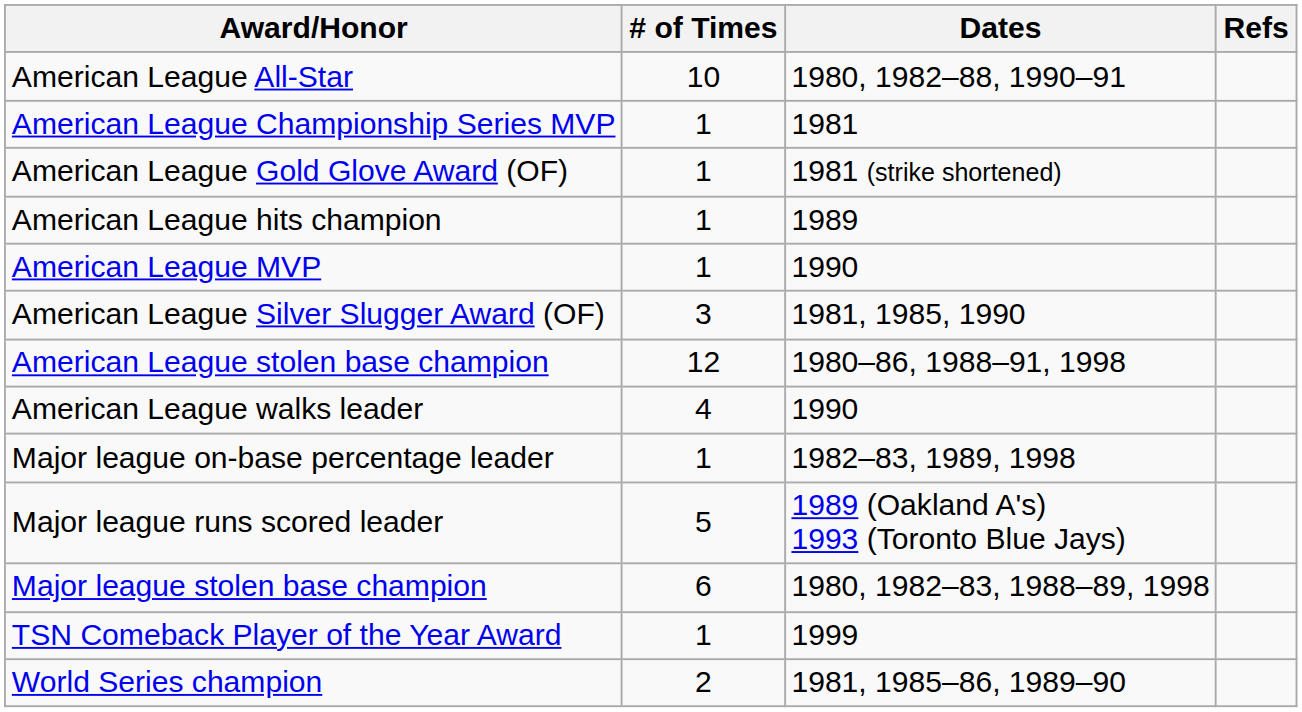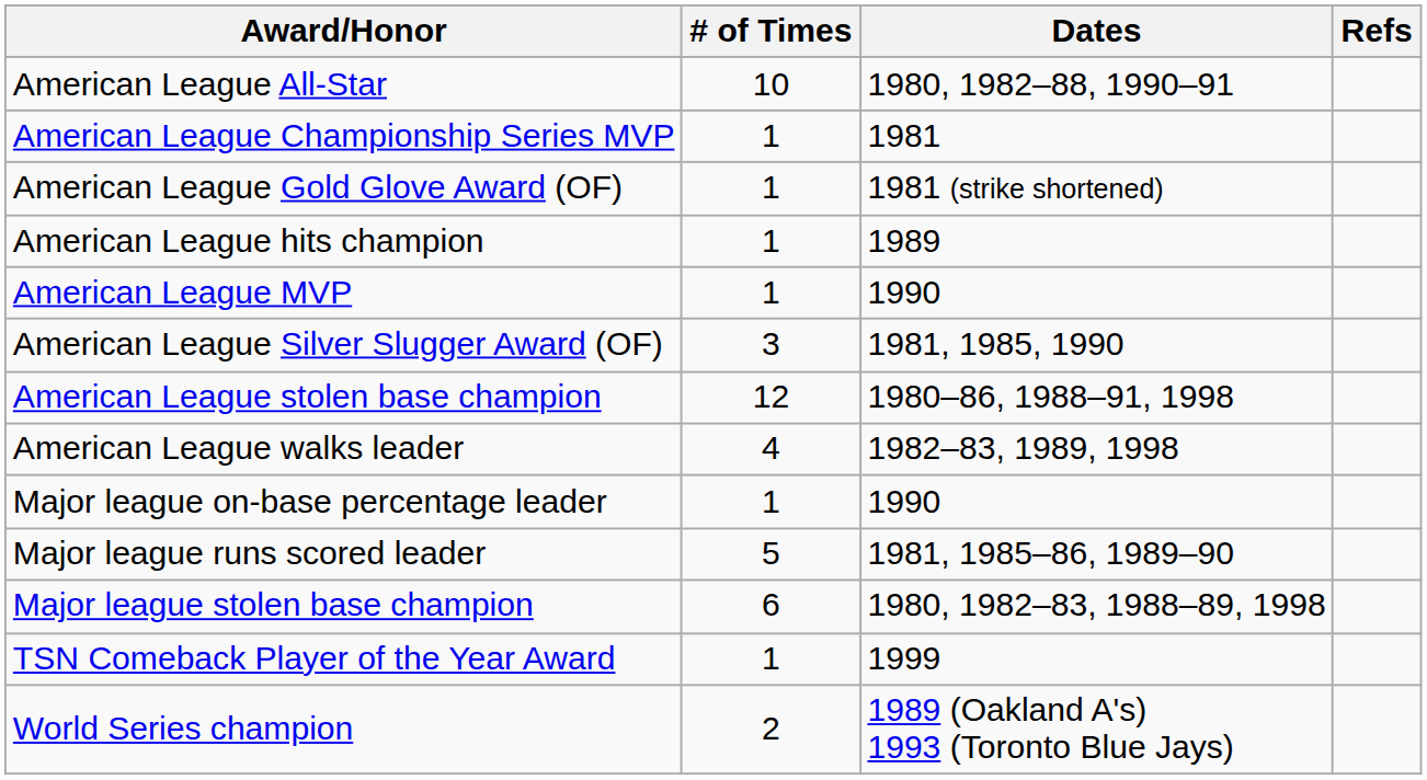American League walks leader | Dates: 1990 -> 1982–83, 1989, 1998
Major league on-base percentage leader | Dates: 1982–83, 1989, 1998 -> 1990
Major league runs scored leader | Dates: 1989 (Oakland A's) 1993 (Toronto Blue Jays) -> 1981, 1985–86, 1989–90
World Series champion | Dates: 1981, 1985–86, 1989–90 -> 1989 (Oakland A's) 1993 (Toronto Blue Jays)
